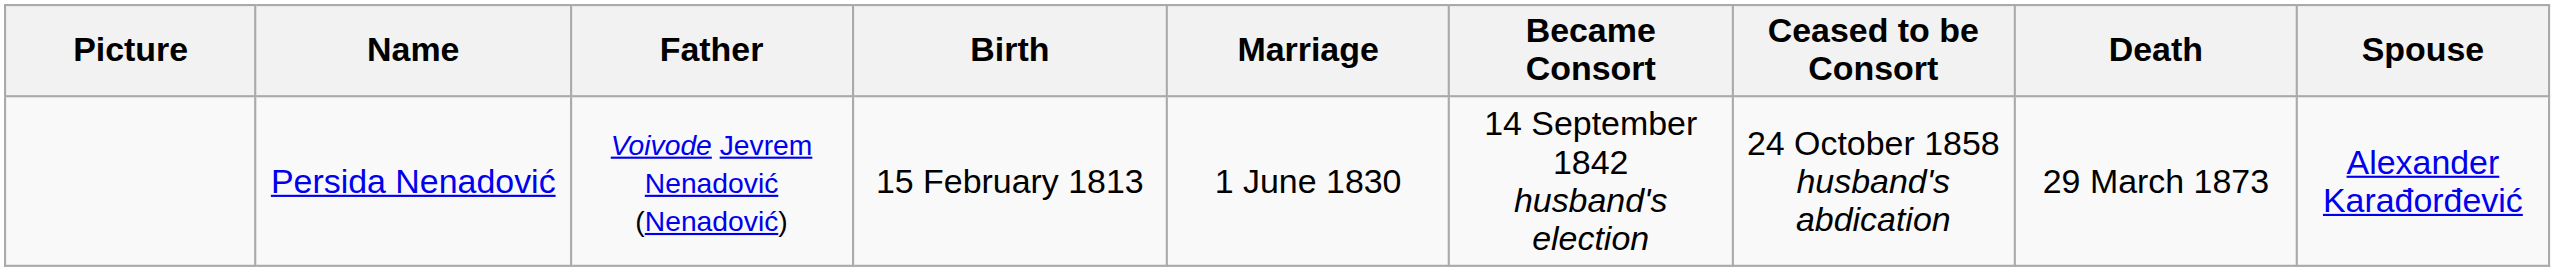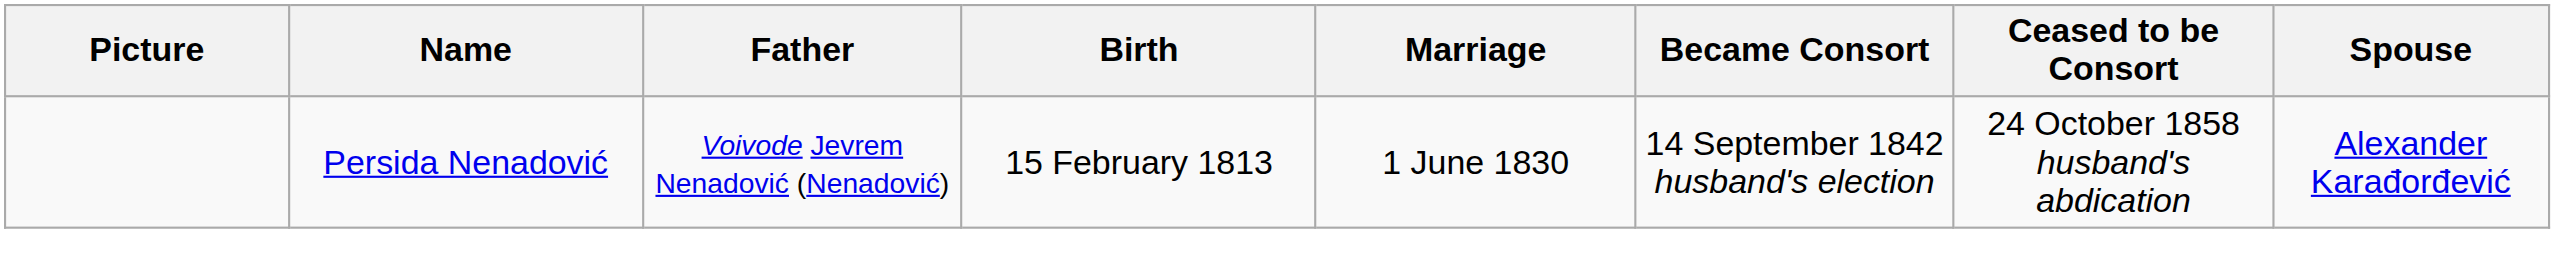- column: Death | 29 March 1873
